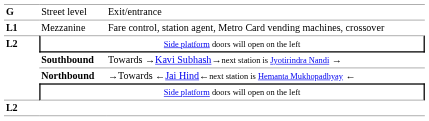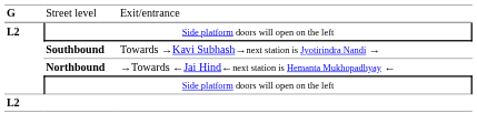- row: L1 | Mezzanine | Fare control, station agent, Metro Card vending machines, crossover
